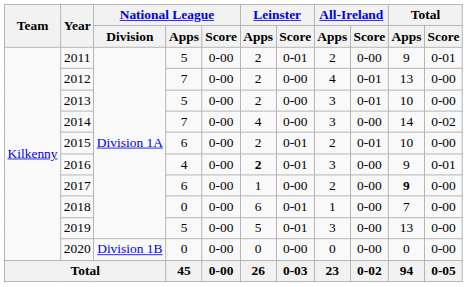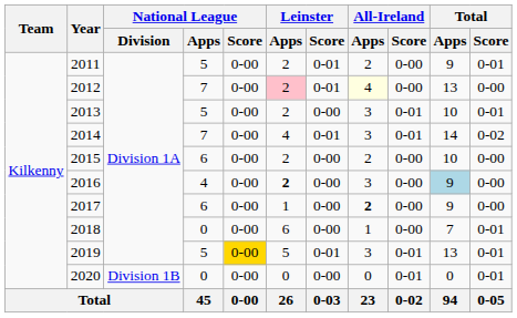2012 | Leinster / Apps: no background -> pink background
2012 | Leinster / Score: 0-00 -> 0-01
2012 | All-Ireland / Apps: no background -> lightyellow background
2012 | All-Ireland / Score: 0-01 -> 0-00
2013 | Total / Score: 0-00 -> 0-01
2014 | Leinster / Score: 0-00 -> 0-01
2014 | All-Ireland / Score: 0-00 -> 0-01
2015 | Leinster / Score: 0-01 -> 0-00
2015 | All-Ireland / Score: 0-01 -> 0-00
2016 | Leinster / Score: 0-01 -> 0-00
2016 | Total / Apps: no background -> lightblue background
2016 | Total / Score: 0-01 -> 0-00
2017 | All-Ireland / Apps: normal -> bold
2017 | Total / Apps: bold -> normal
2018 | Leinster / Score: 0-01 -> 0-00
2018 | Total / Score: 0-00 -> 0-01
2019 | National League / Score: no background -> gold background
2019 | All-Ireland / Score: 0-00 -> 0-01
2019 | Total / Score: 0-00 -> 0-01
2020 | All-Ireland / Score: 0-00 -> 0-01
2020 | Total / Score: 0-00 -> 0-01
